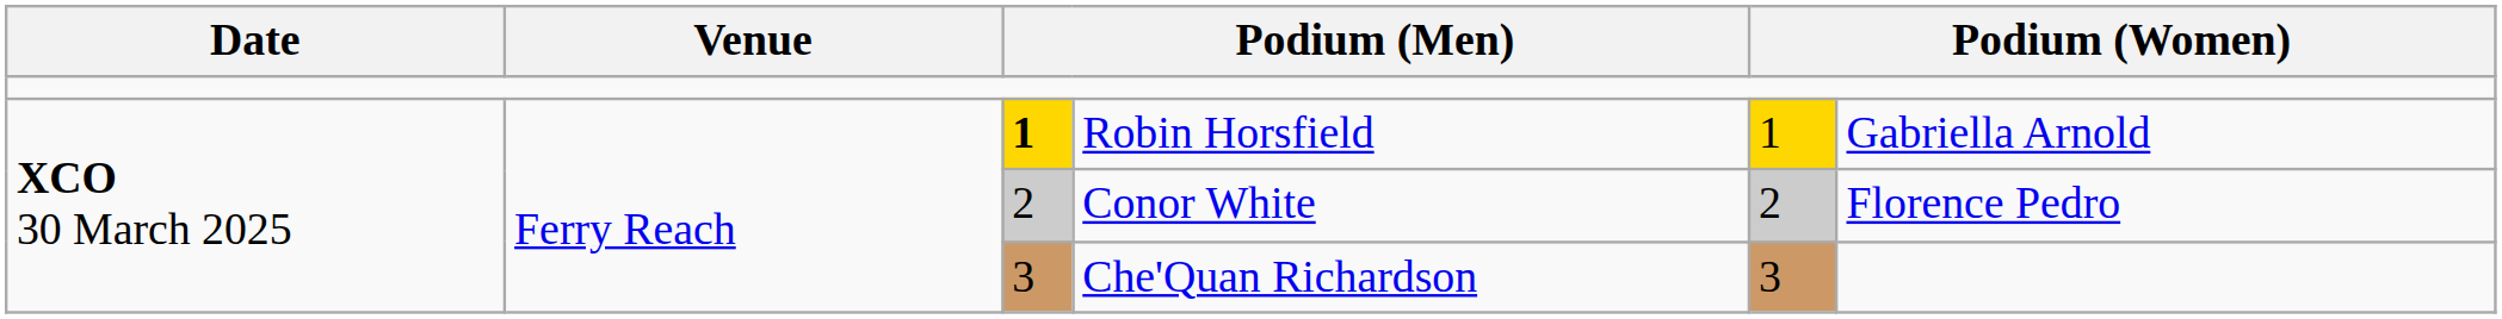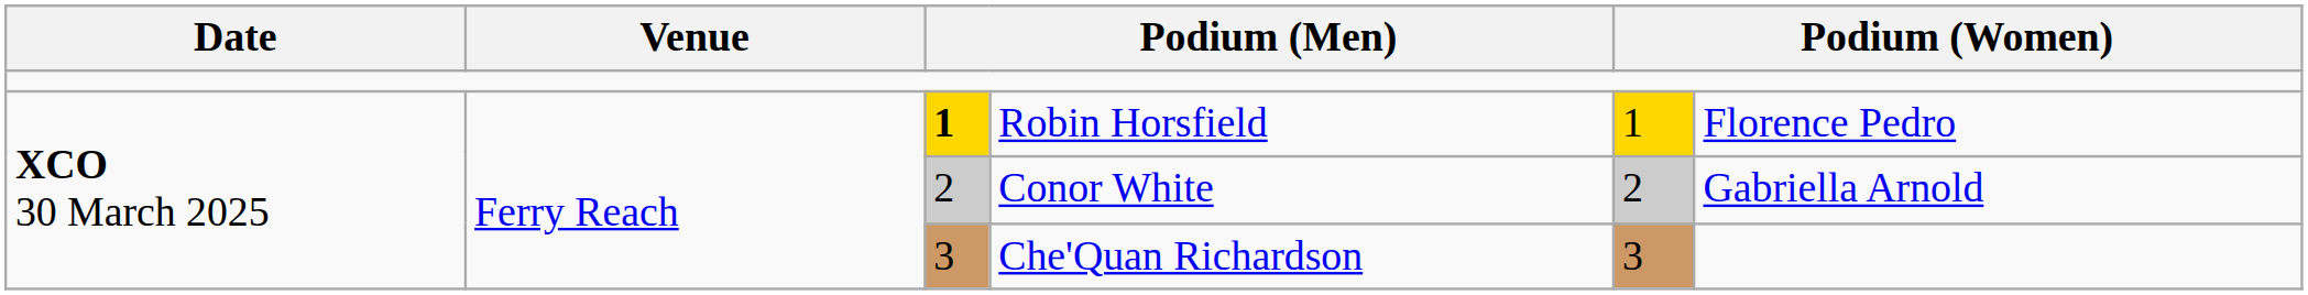Robin Horsfield | column 6: Gabriella Arnold -> Florence Pedro
Conor White | column 6: Florence Pedro -> Gabriella Arnold
